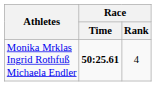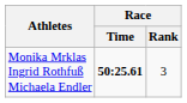Monika Mrklas Ingrid Rothfuß Michaela Endler | Race / Rank: 4 -> 3
